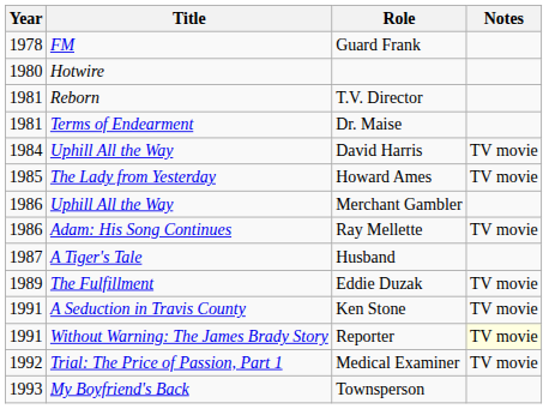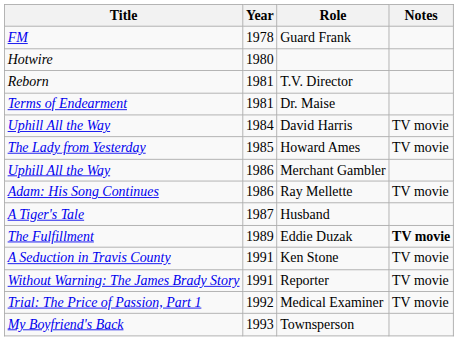columns swapped: Year <-> Title
Eddie Duzak | Notes: normal -> bold
Reporter | Notes: lightyellow background -> no background
